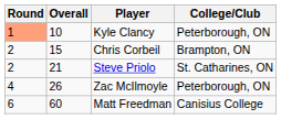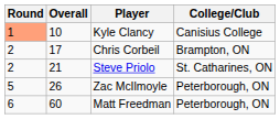Kyle Clancy | College/Club: Peterborough, ON -> Canisius College
Chris Corbeil | Overall: 15 -> 17
Zac McIlmoyle | Round: 4 -> 5
Matt Freedman | College/Club: Canisius College -> Peterborough, ON
